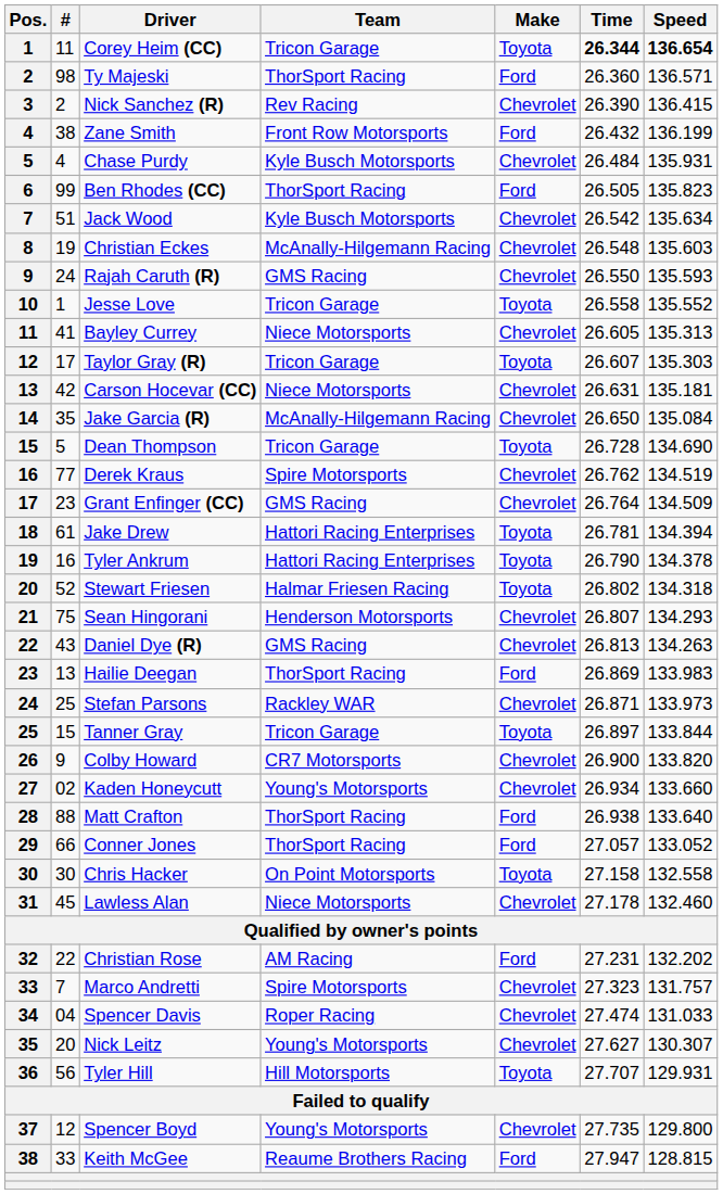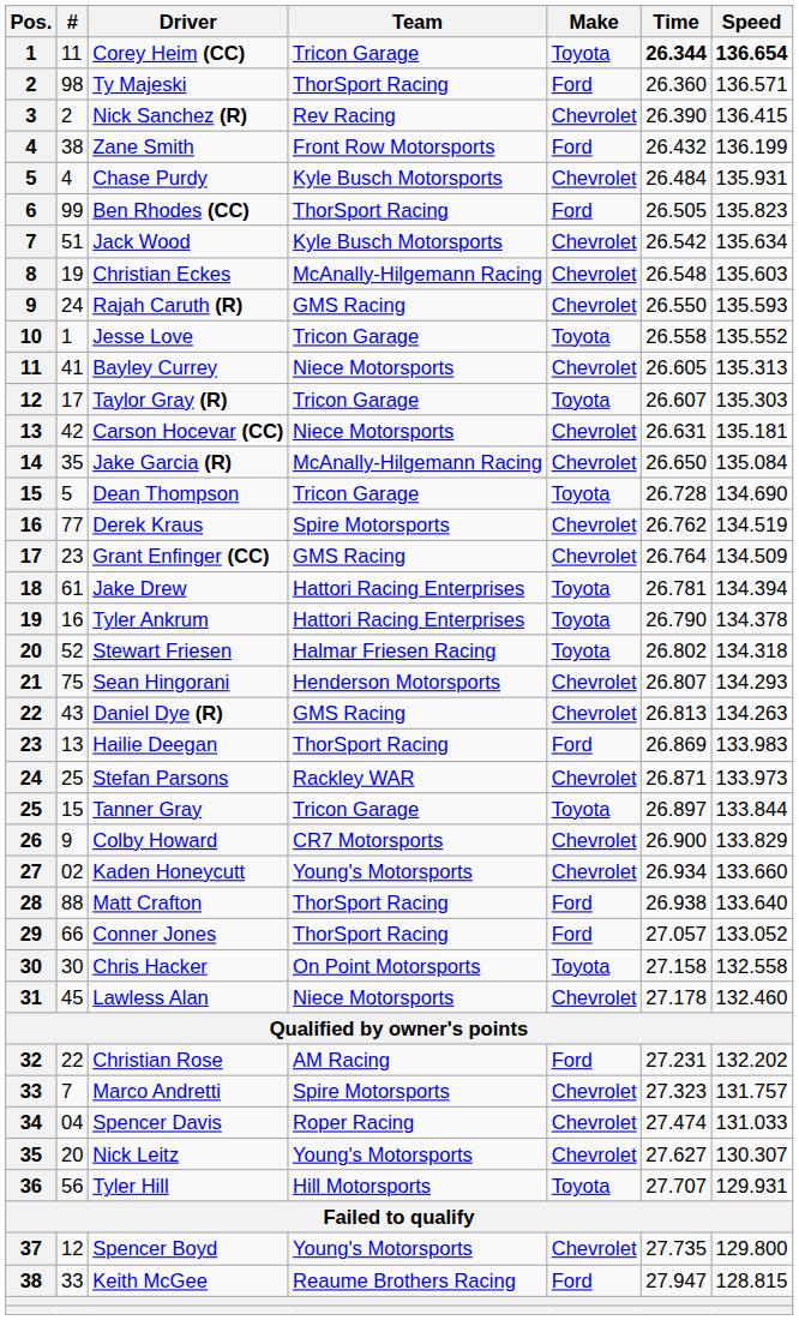Colby Howard | Speed: 133.820 -> 133.829
